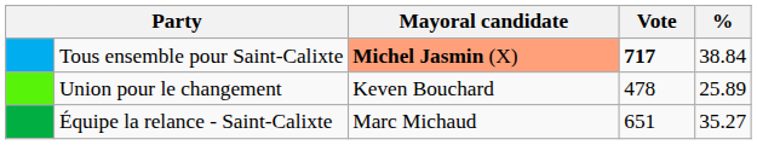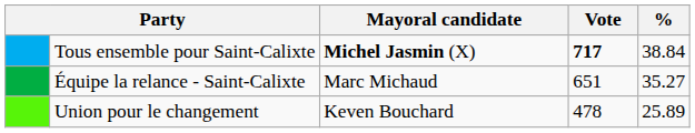Tous ensemble pour Saint-Calixte | Mayoral candidate: lightsalmon background -> no background
rows swapped: Équipe la relance - Saint-Calixte <-> Union pour le changement
